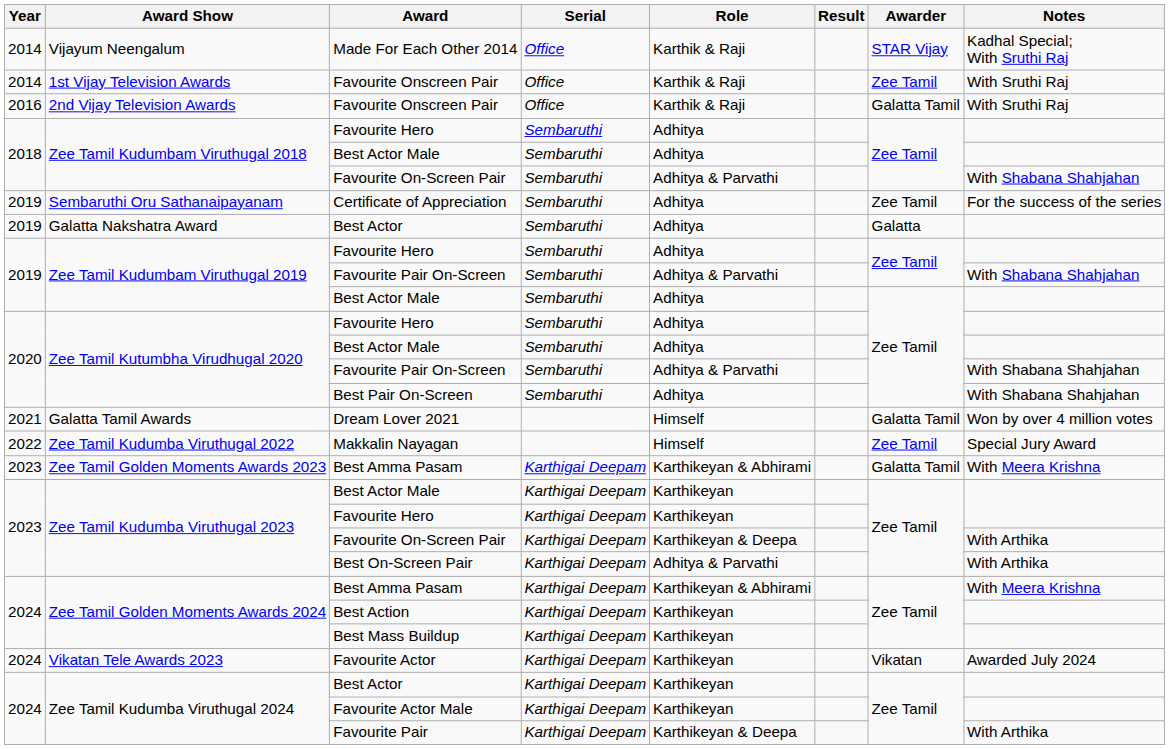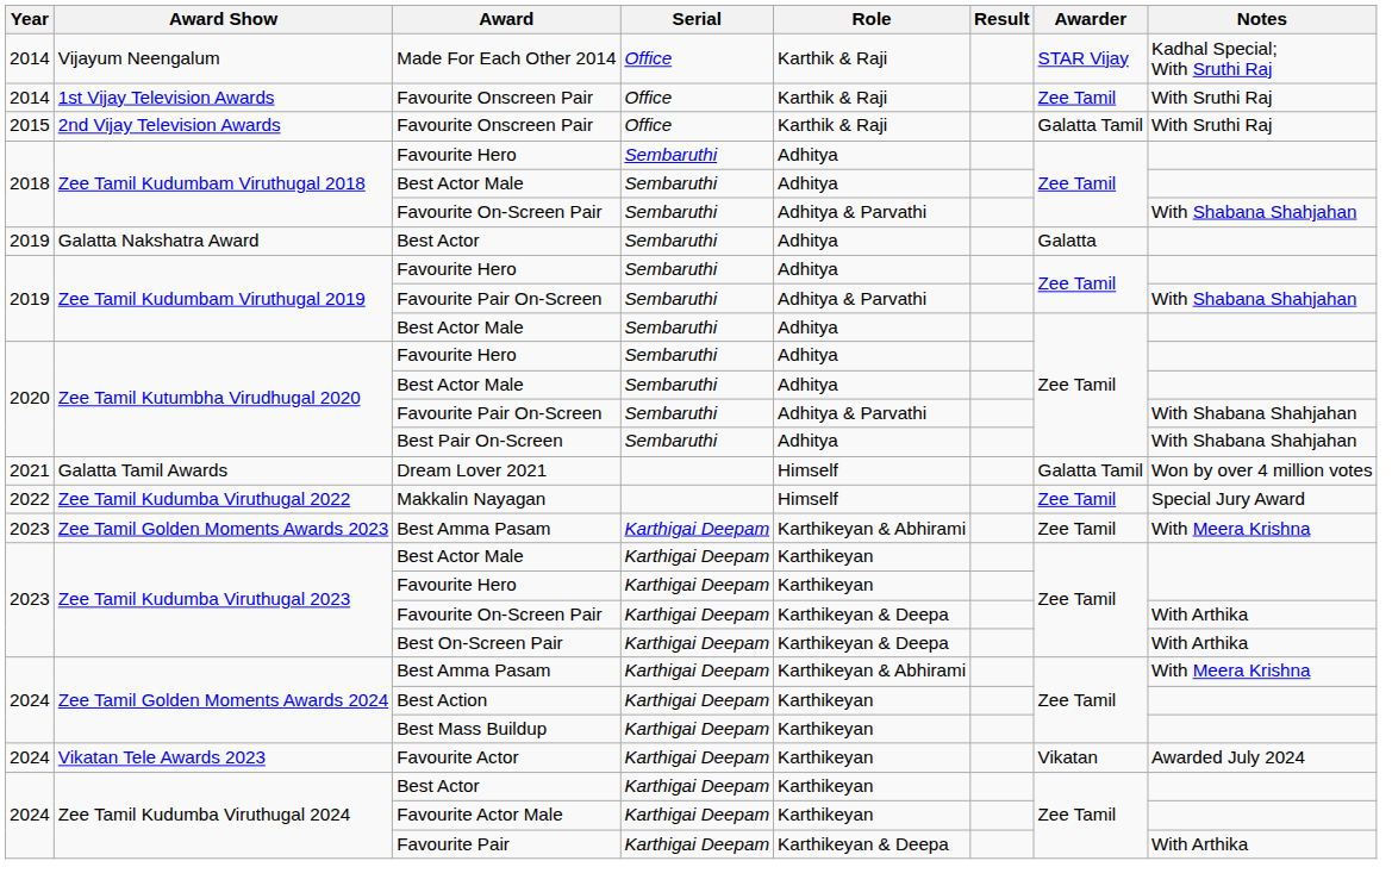2nd Vijay Television Awards / Favourite Onscreen Pair | Year: 2016 -> 2015
- row: 2019 | Sembaruthi Oru Sathanaipayanam | Certificate of Appreciation | Sembaruthi | Adhitya | Zee Tamil | For the success of the series
Zee Tamil Golden Moments Awards 2023 / Best Amma Pasam | Awarder: Galatta Tamil -> Zee Tamil
Best On-Screen Pair | Role: Adhitya & Parvathi -> Karthikeyan & Deepa
